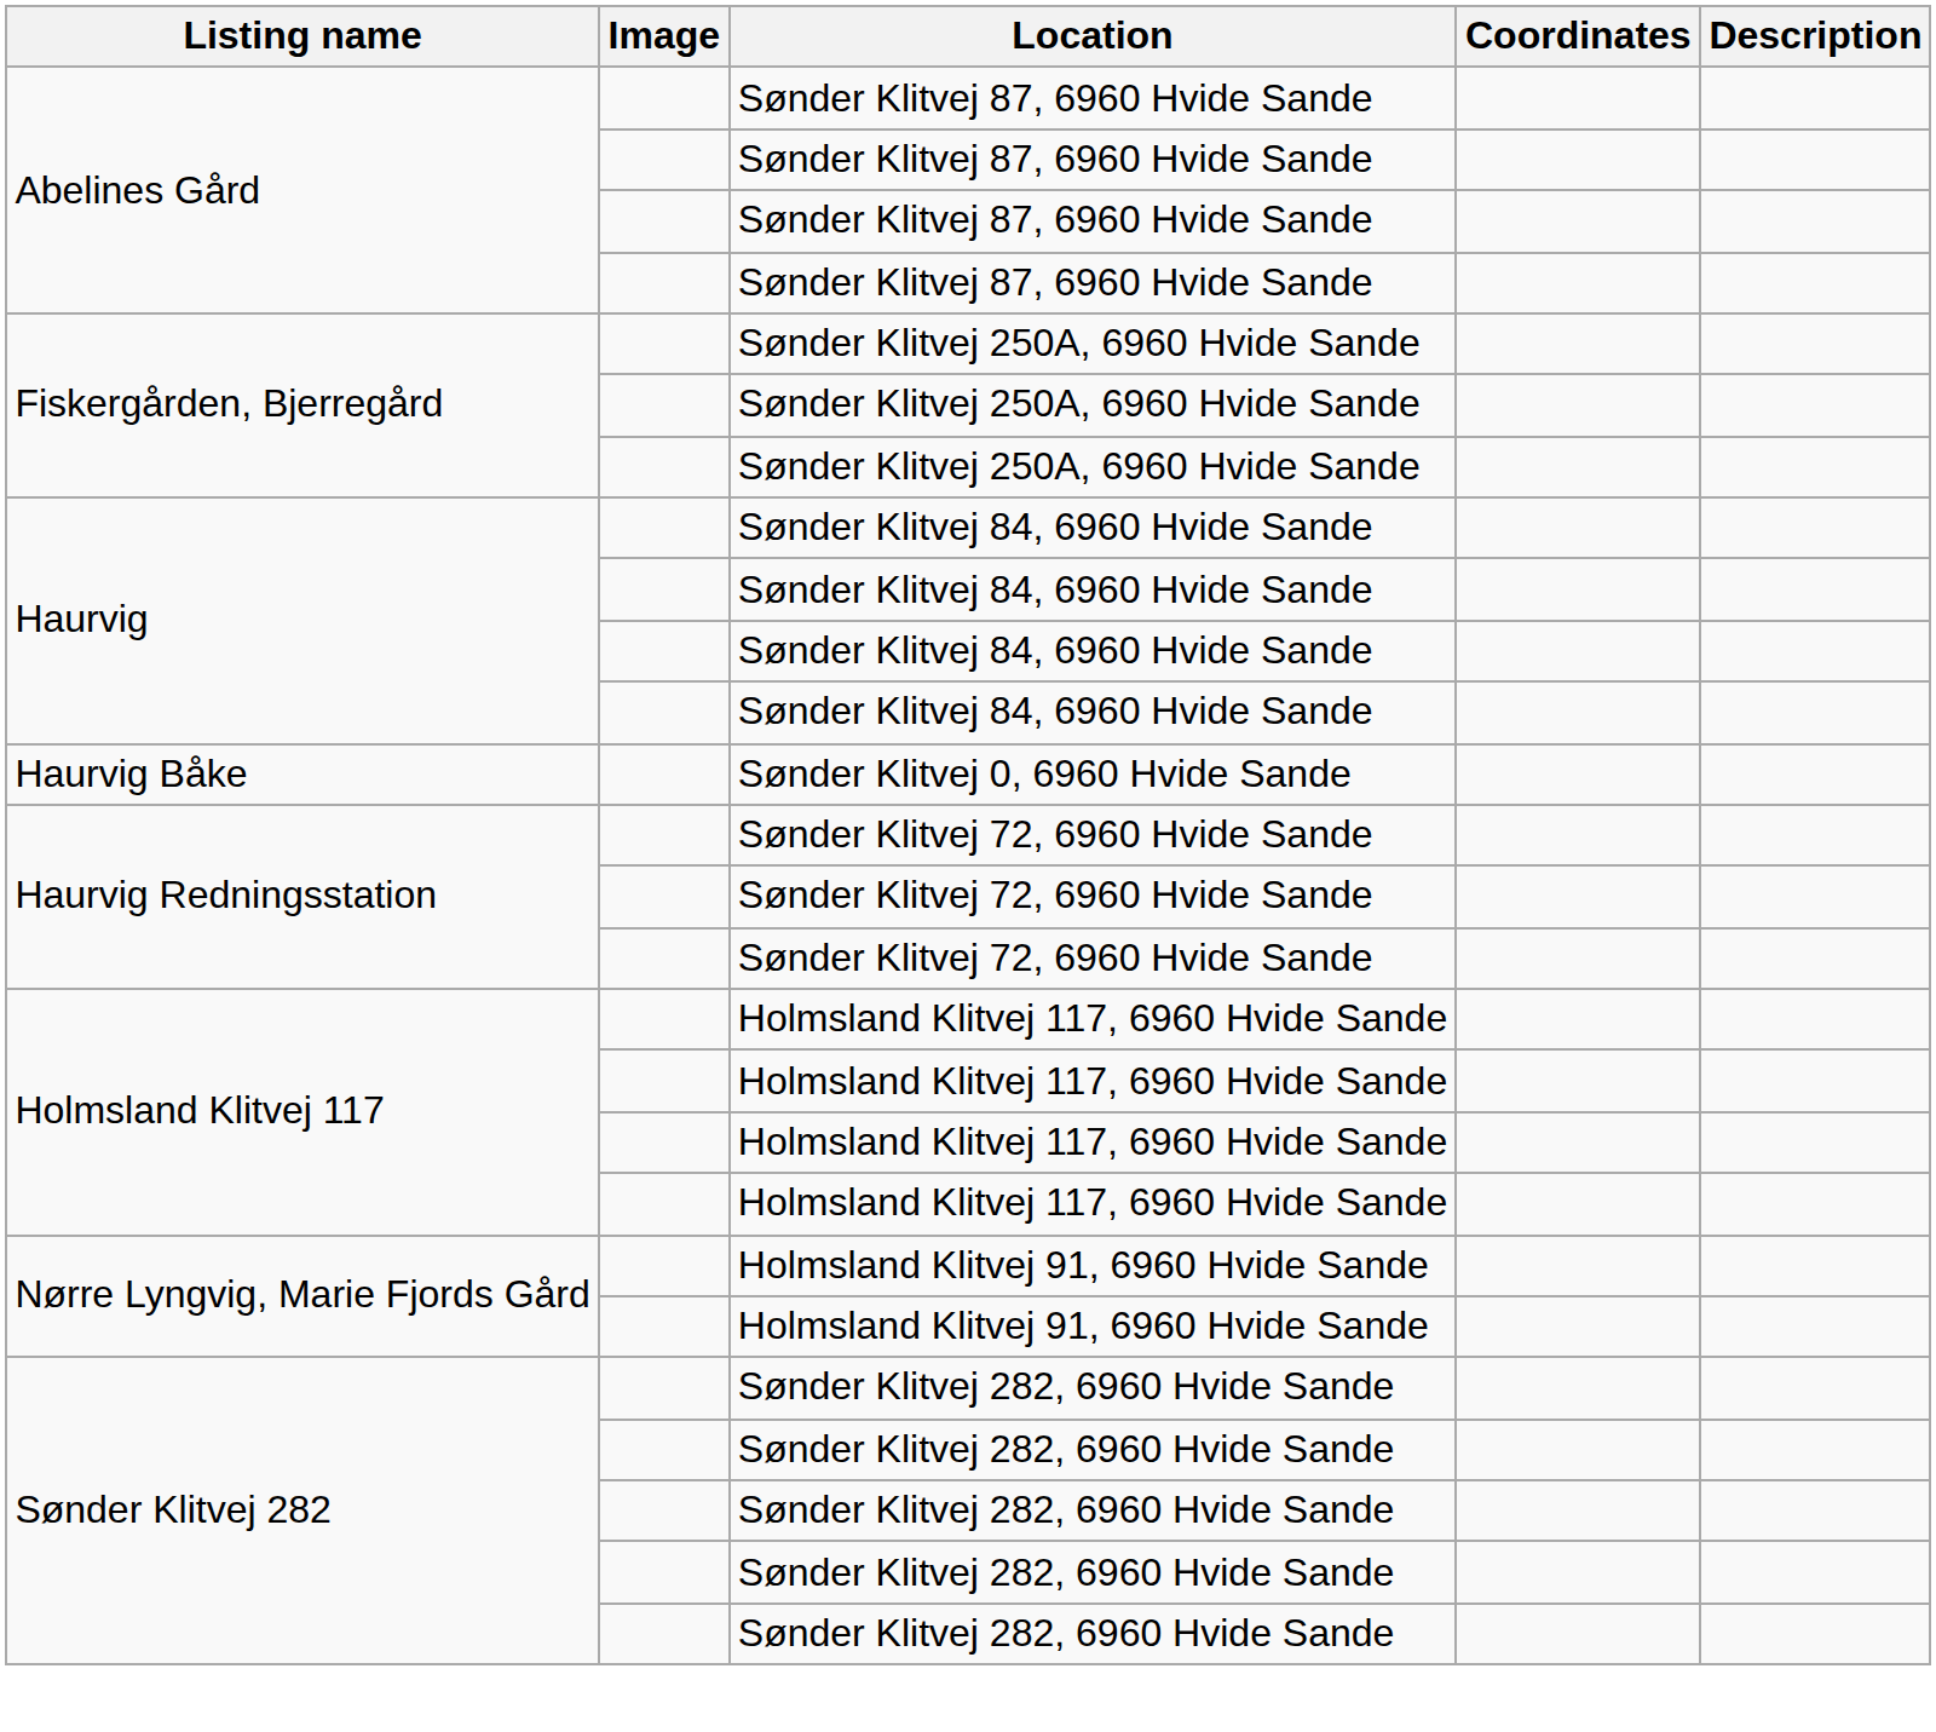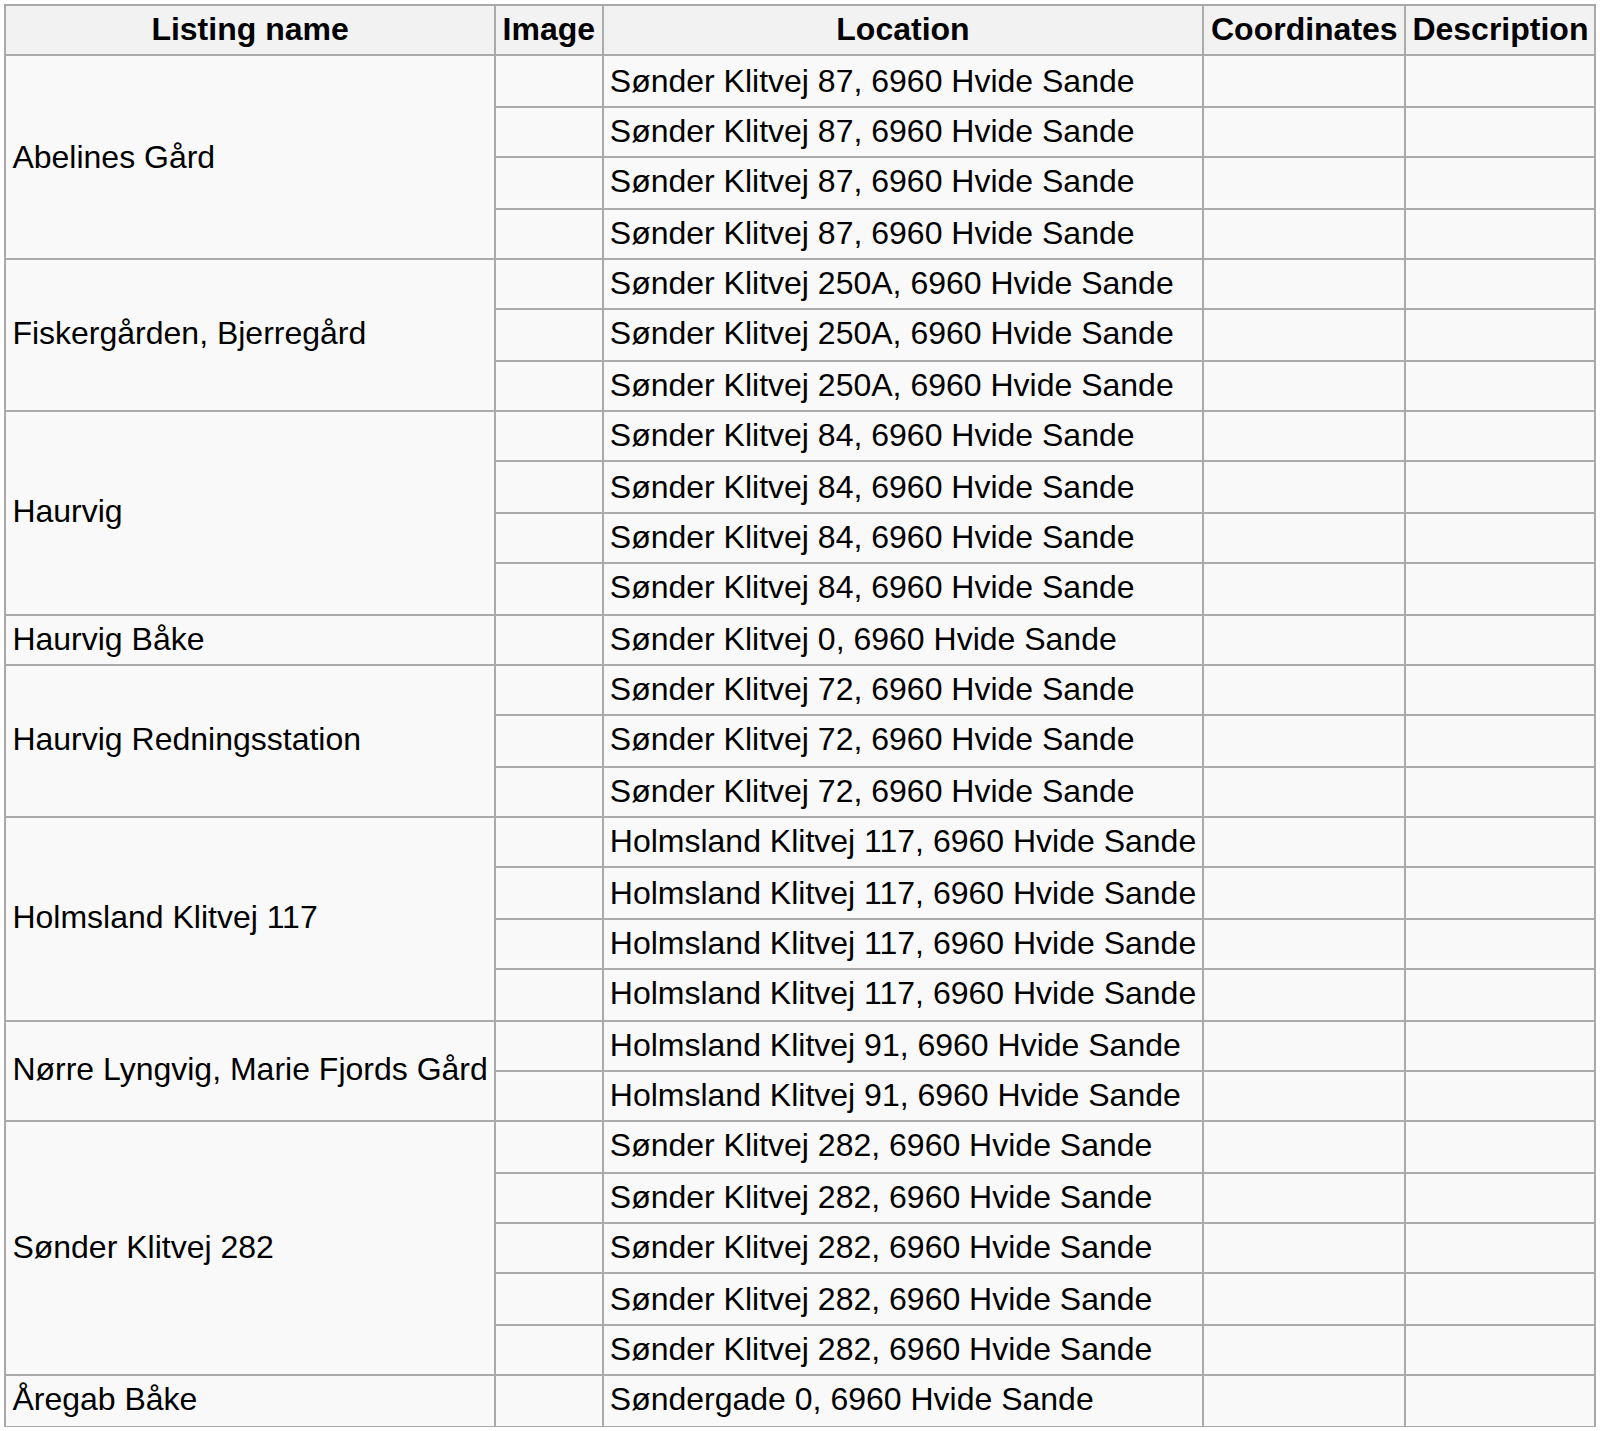+ row: Åregab Båke | Søndergade 0, 6960 Hvide Sande
